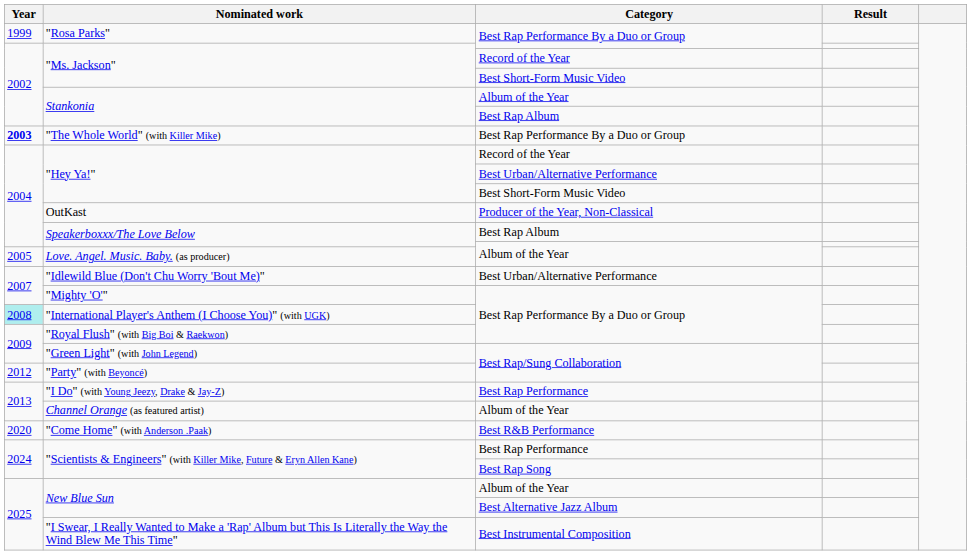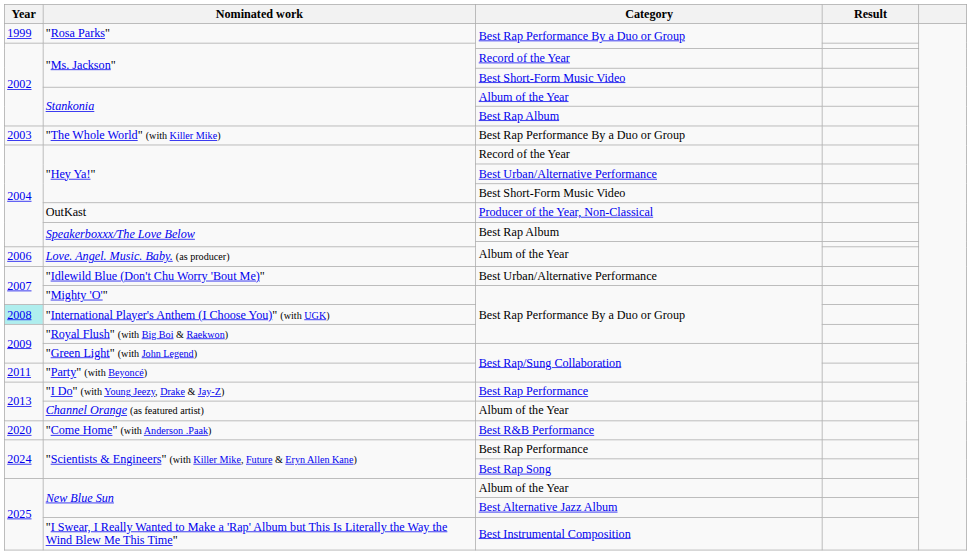"The Whole World" (with Killer Mike) | Year: bold -> normal
Love. Angel. Music. Baby. (as producer) | Year: 2005 -> 2006
"Party" (with Beyoncé) | Year: 2012 -> 2011
